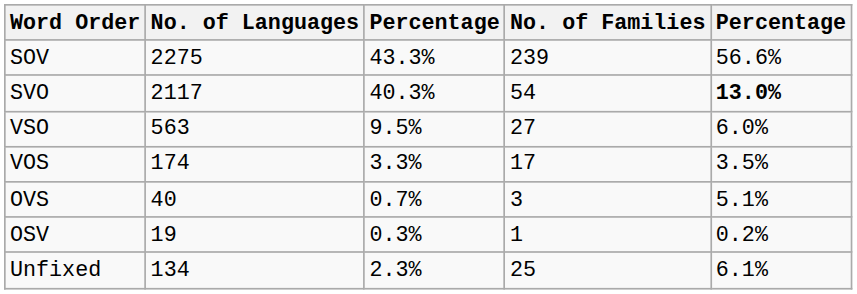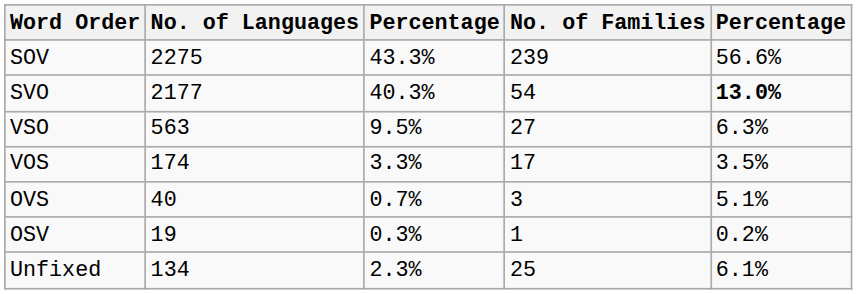SVO | No. of Languages: 2117 -> 2177
VSO | column 5: 6.0% -> 6.3%
